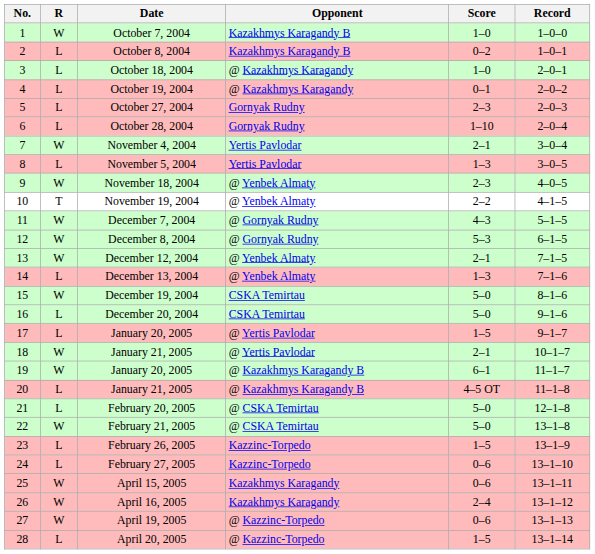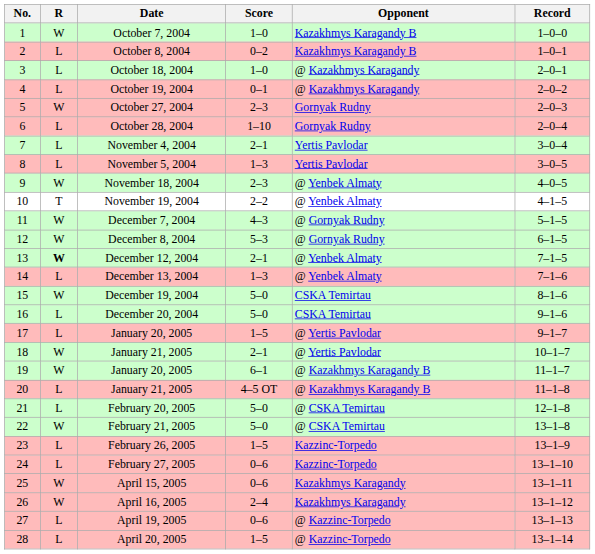columns swapped: Score <-> Opponent
October 27, 2004 | R: L -> W
November 4, 2004 | R: W -> L
December 12, 2004 | R: normal -> bold
April 19, 2005 | R: W -> L
